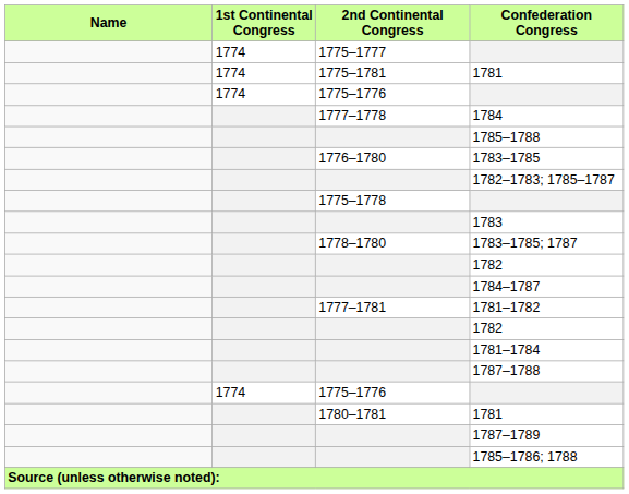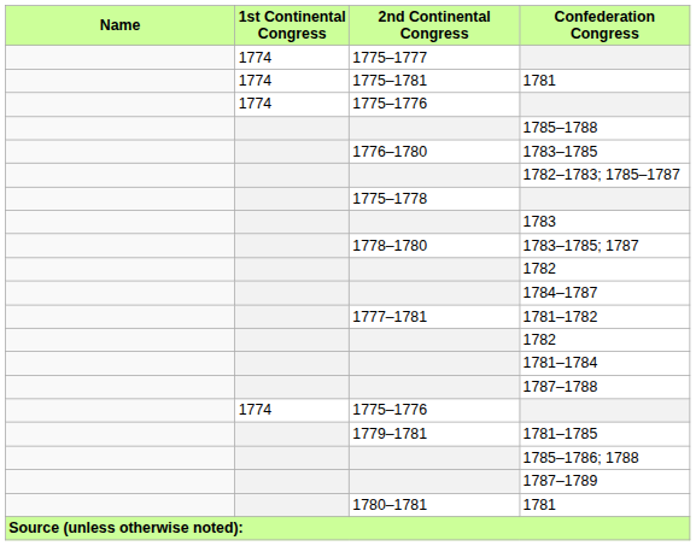- row: 1777–1778 | 1784
+ row: 1779–1781 | 1781–1785
rows swapped: 1785–1786; 1788 <-> 1780–1781 / 1781
